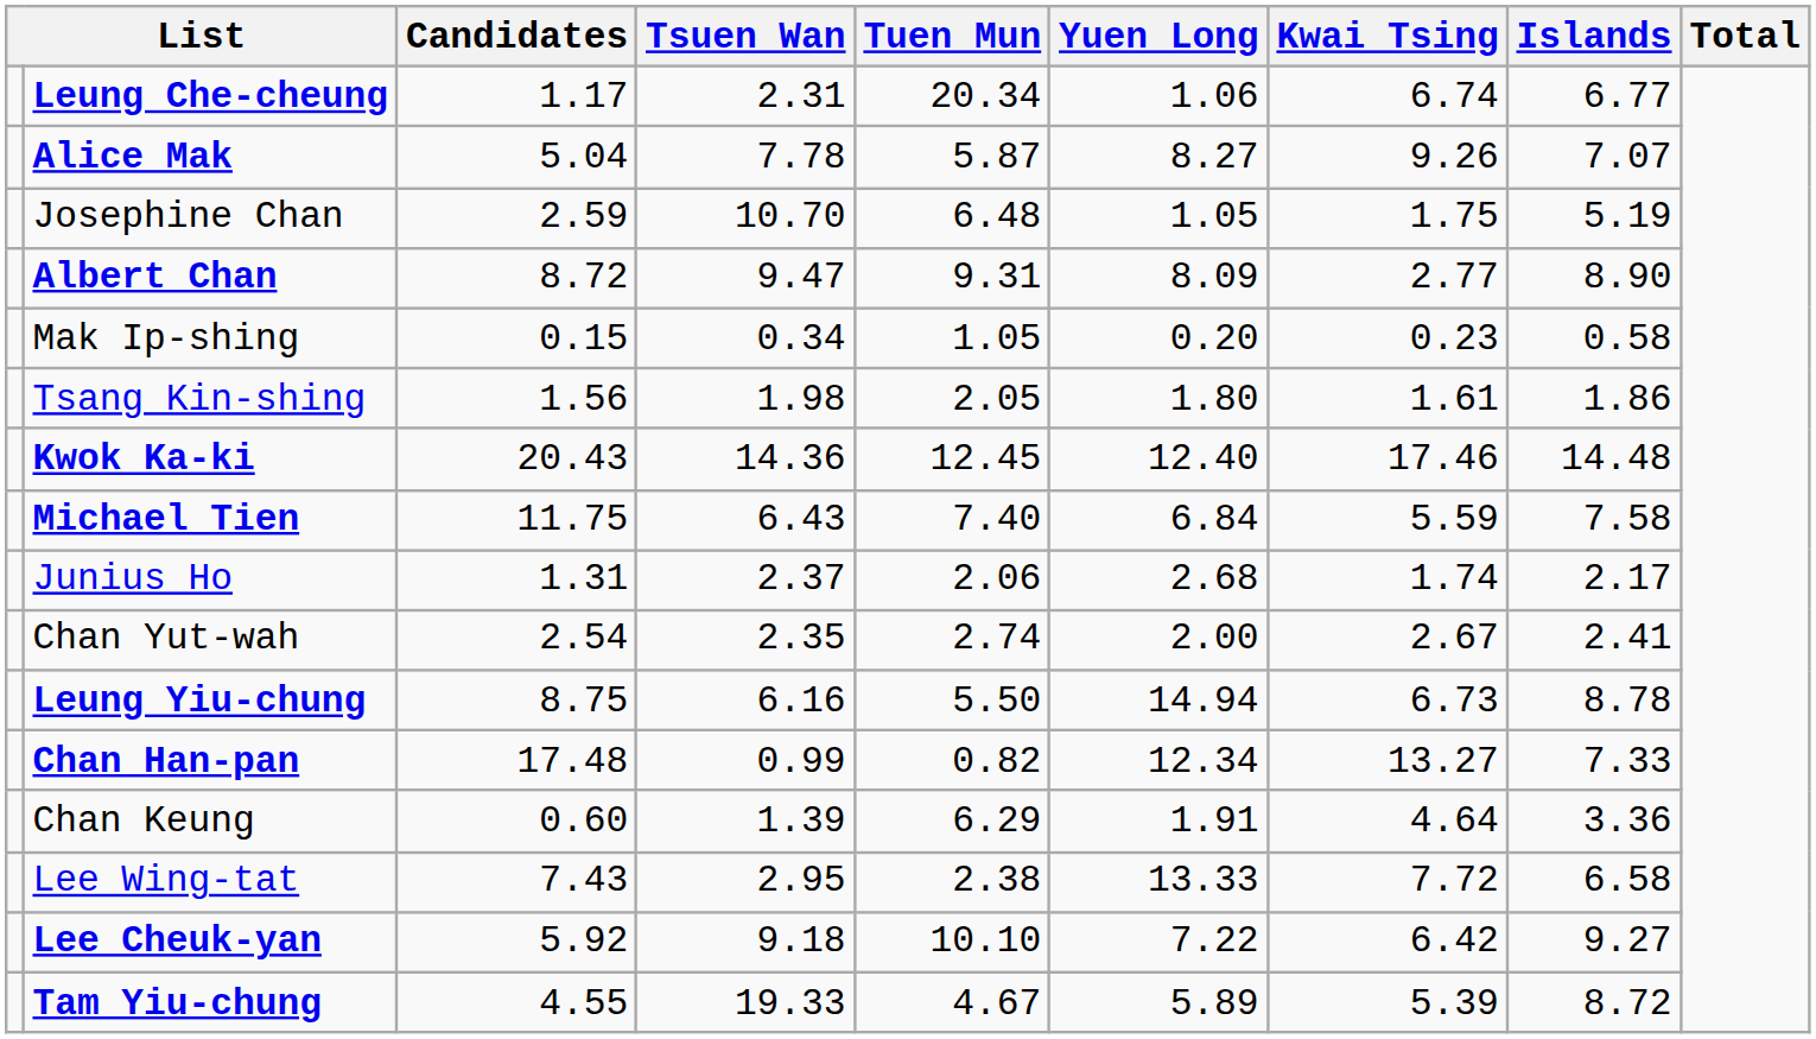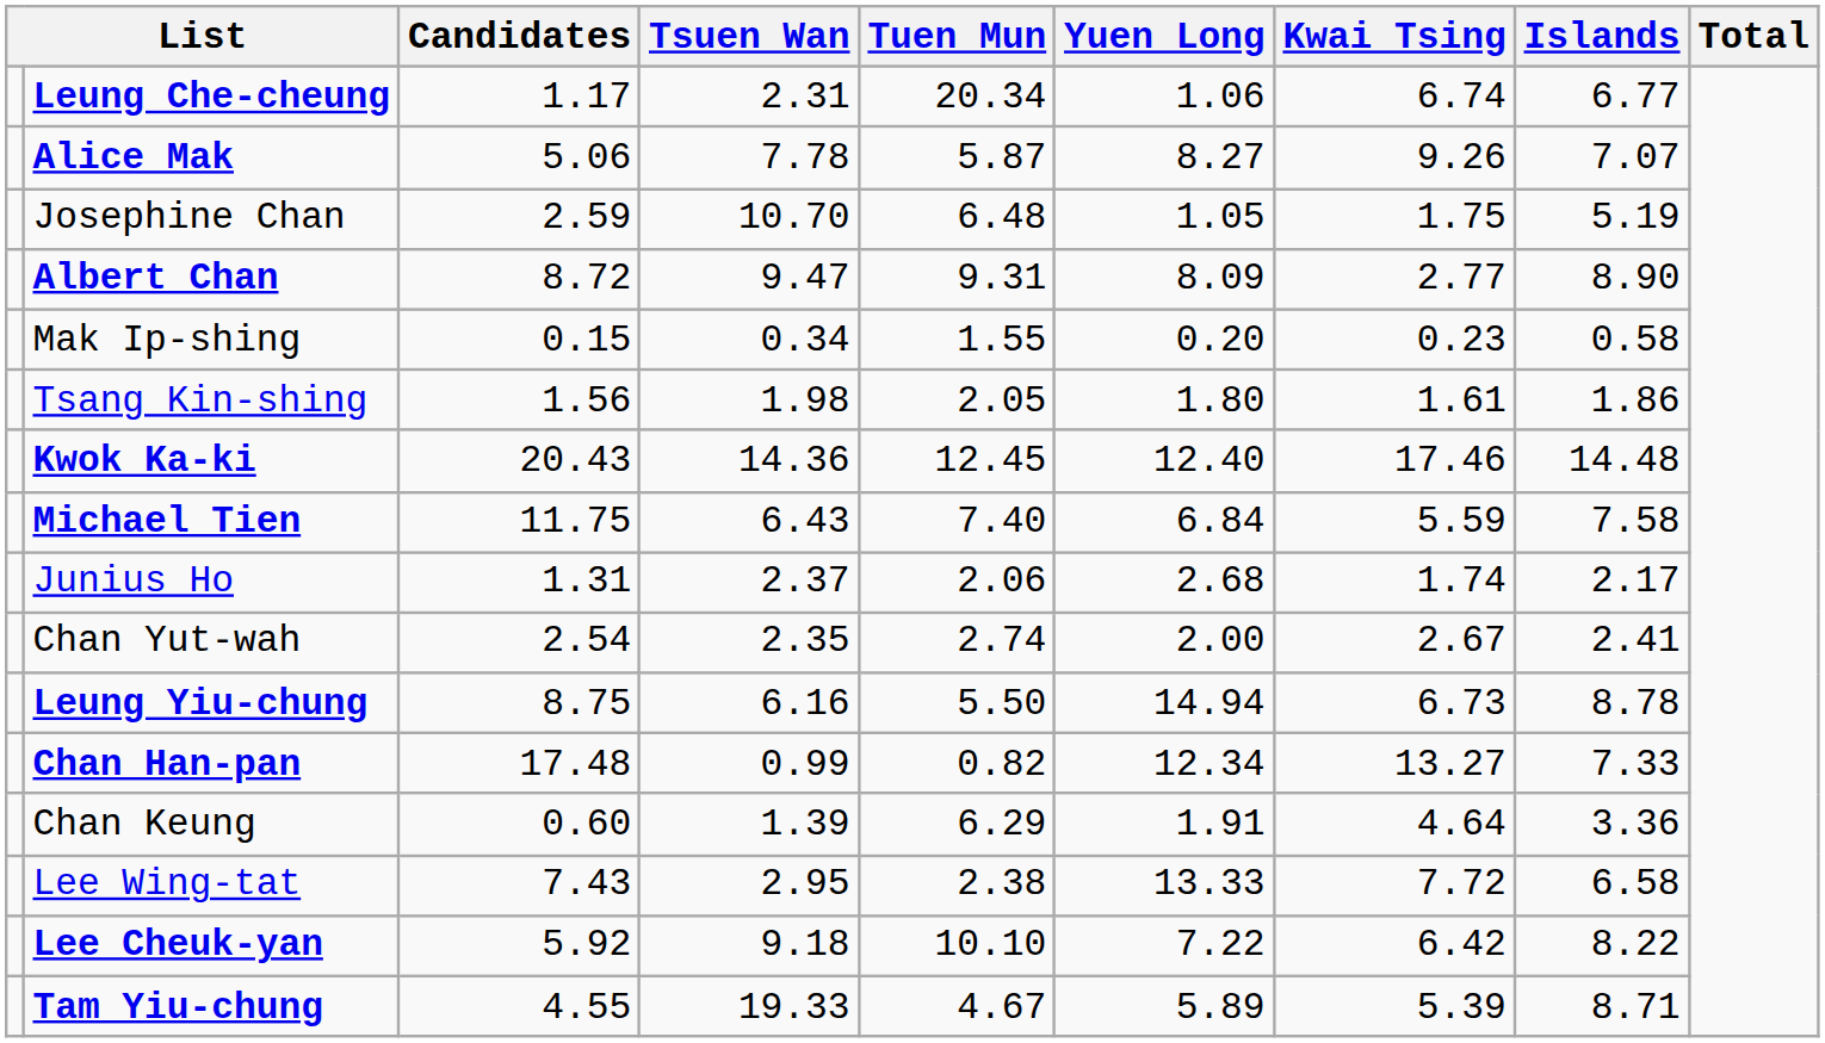Alice Mak | Candidates: 5.04 -> 5.06
Mak Ip-shing | Tuen Mun: 1.05 -> 1.55
Lee Cheuk-yan | Islands: 9.27 -> 8.22
Tam Yiu-chung | Islands: 8.72 -> 8.71
